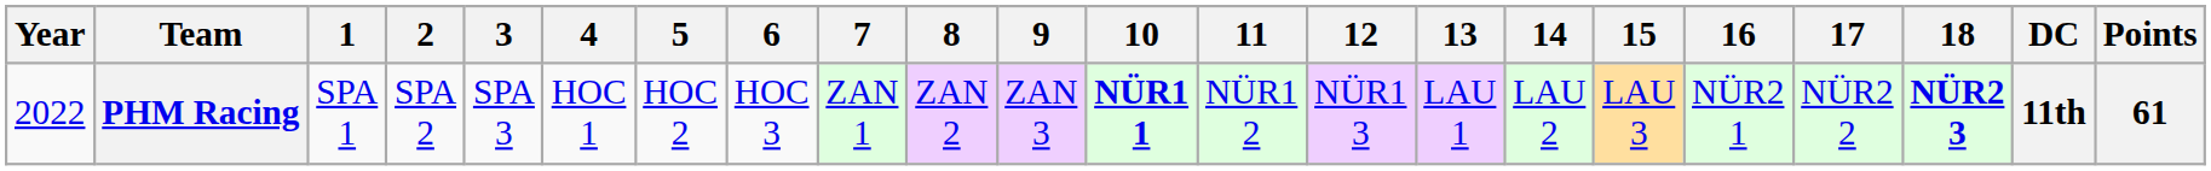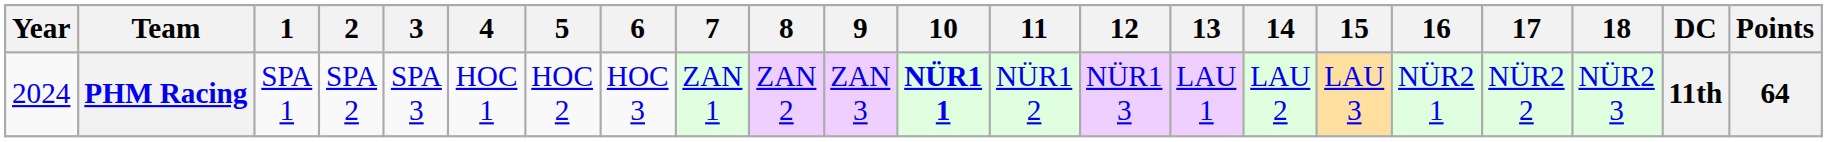PHM Racing | Year: 2022 -> 2024
PHM Racing | 18: bold -> normal
PHM Racing | Points: 61 -> 64
